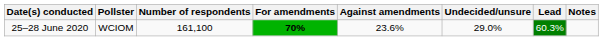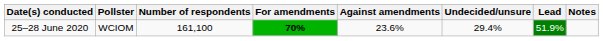25–28 June 2020 | Undecided/unsure: 29.0% -> 29.4%
25–28 June 2020 | Lead: 60.3% -> 51.9%
